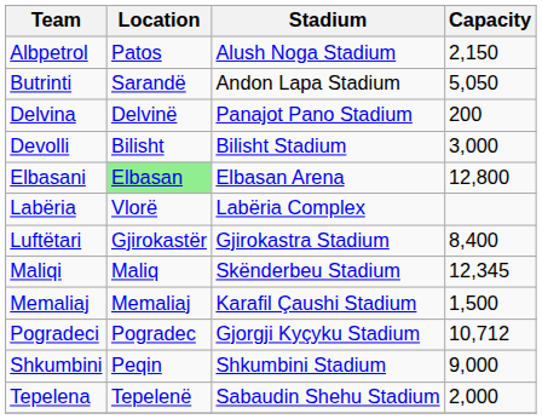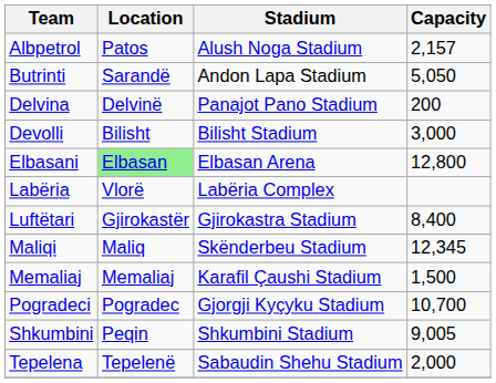Albpetrol | Capacity: 2,150 -> 2,157
Pogradeci | Capacity: 10,712 -> 10,700
Shkumbini | Capacity: 9,000 -> 9,005
